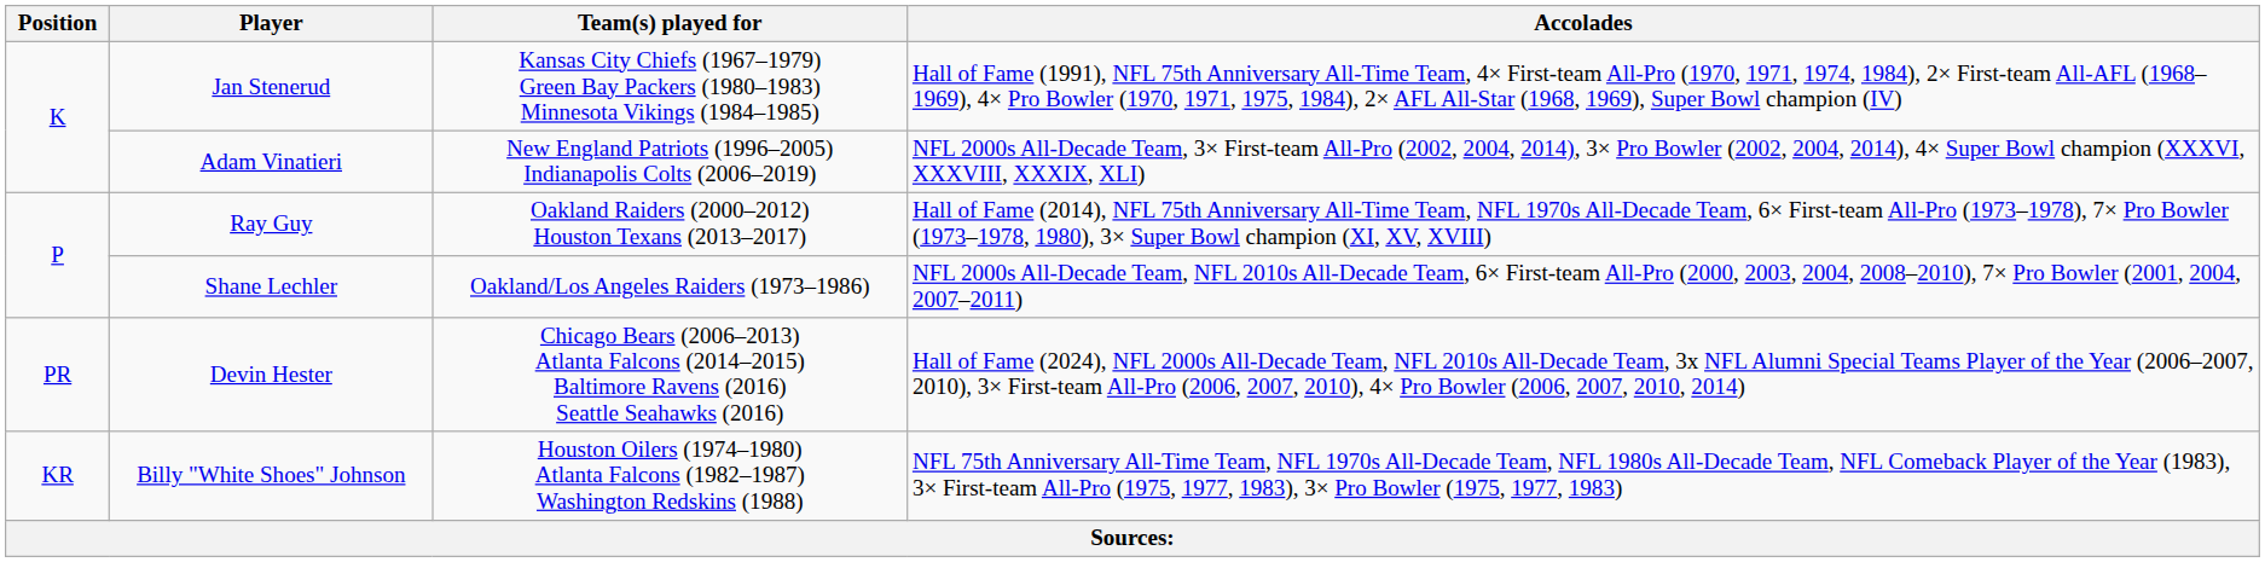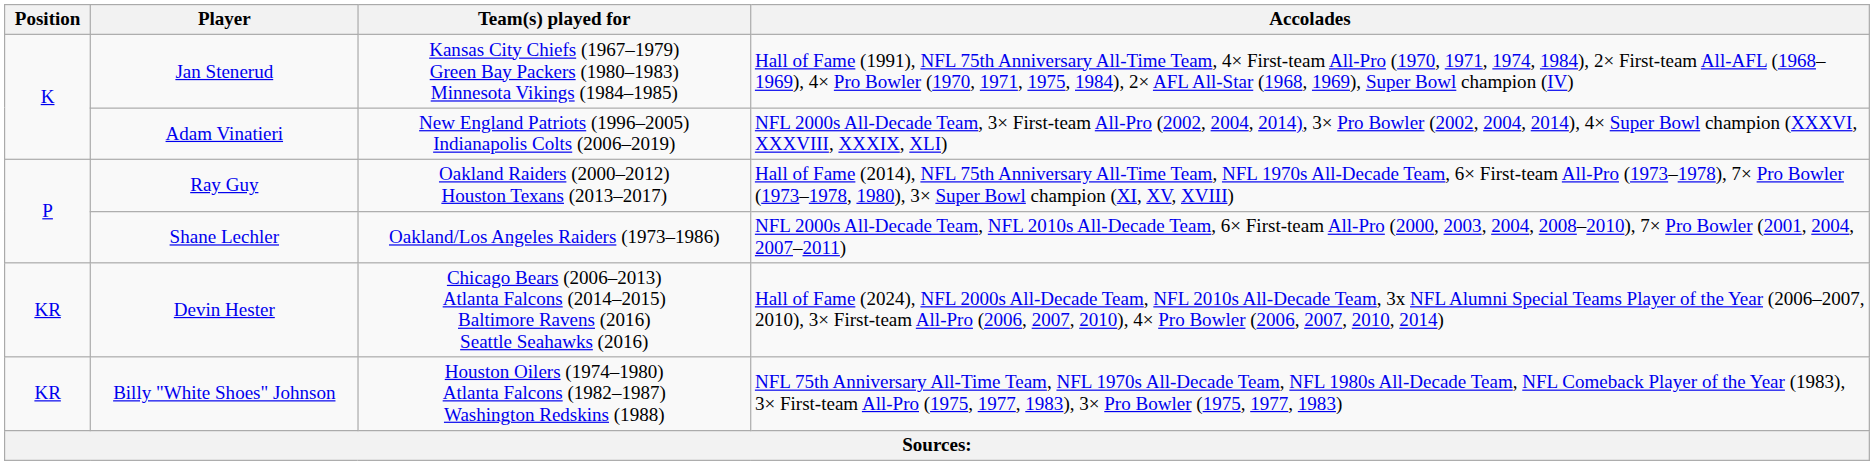Devin Hester | Position: PR -> KR
